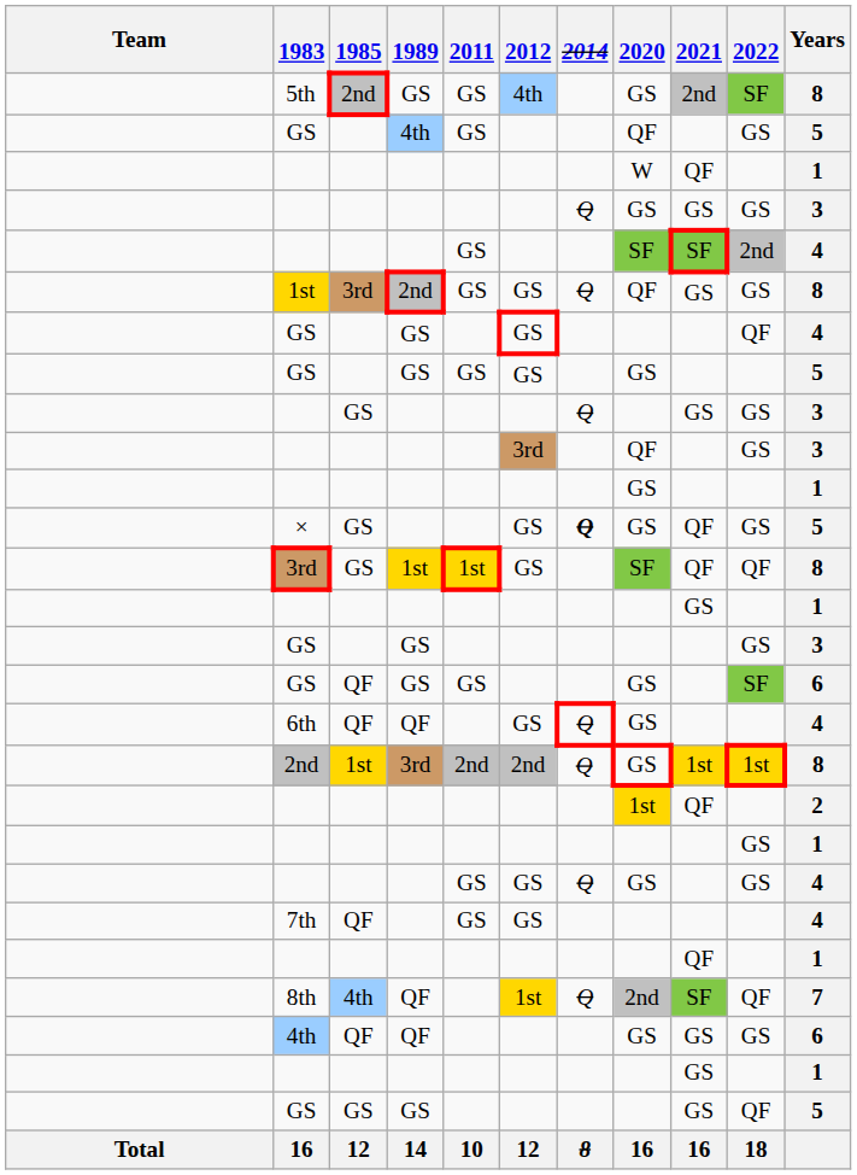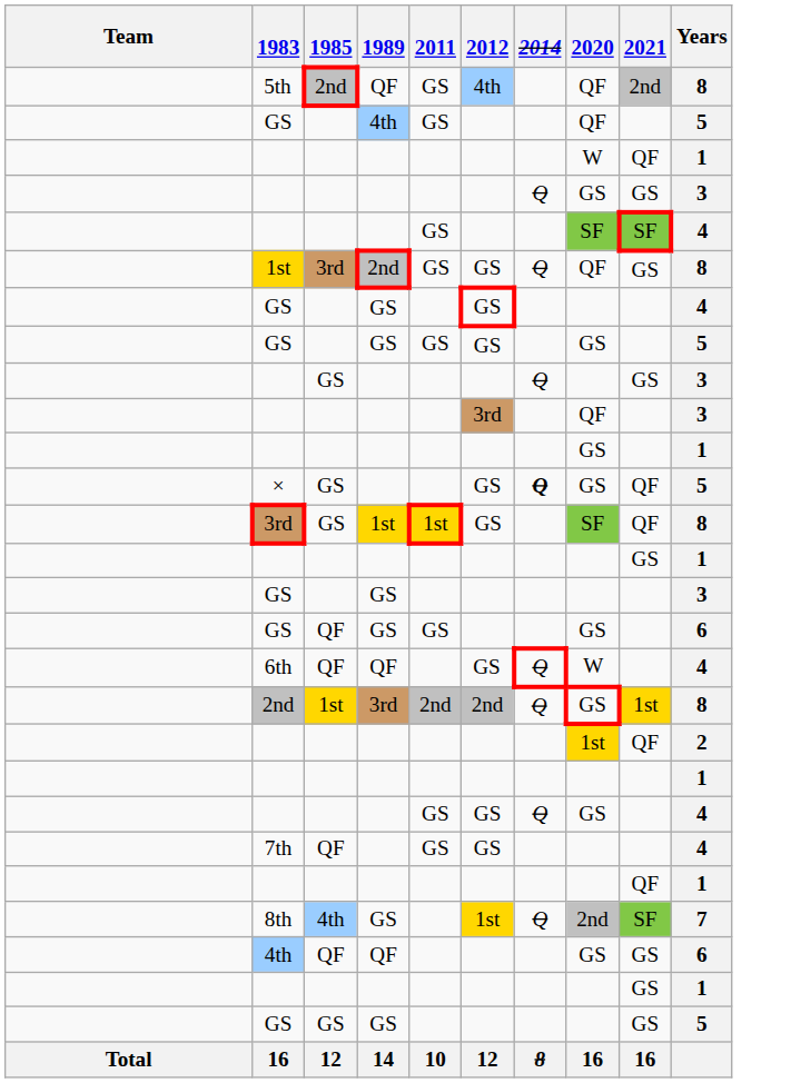- column: 2022 | SF | GS | GS | 2nd | GS | QF | GS | GS | GS | QF | GS | SF | 1st | GS | GS | QF | GS | QF | 18
5th | 1989: GS -> QF
5th | 2020: GS -> QF
6th | 2020: GS -> W
8th | 1989: QF -> GS
